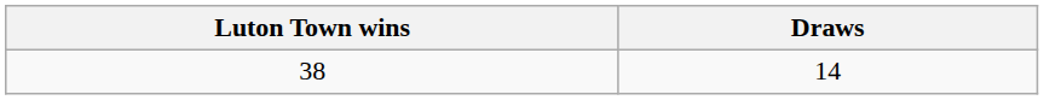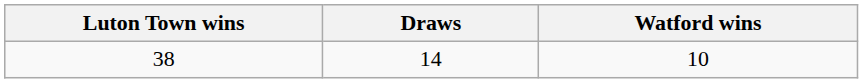+ column: Watford wins | 10
